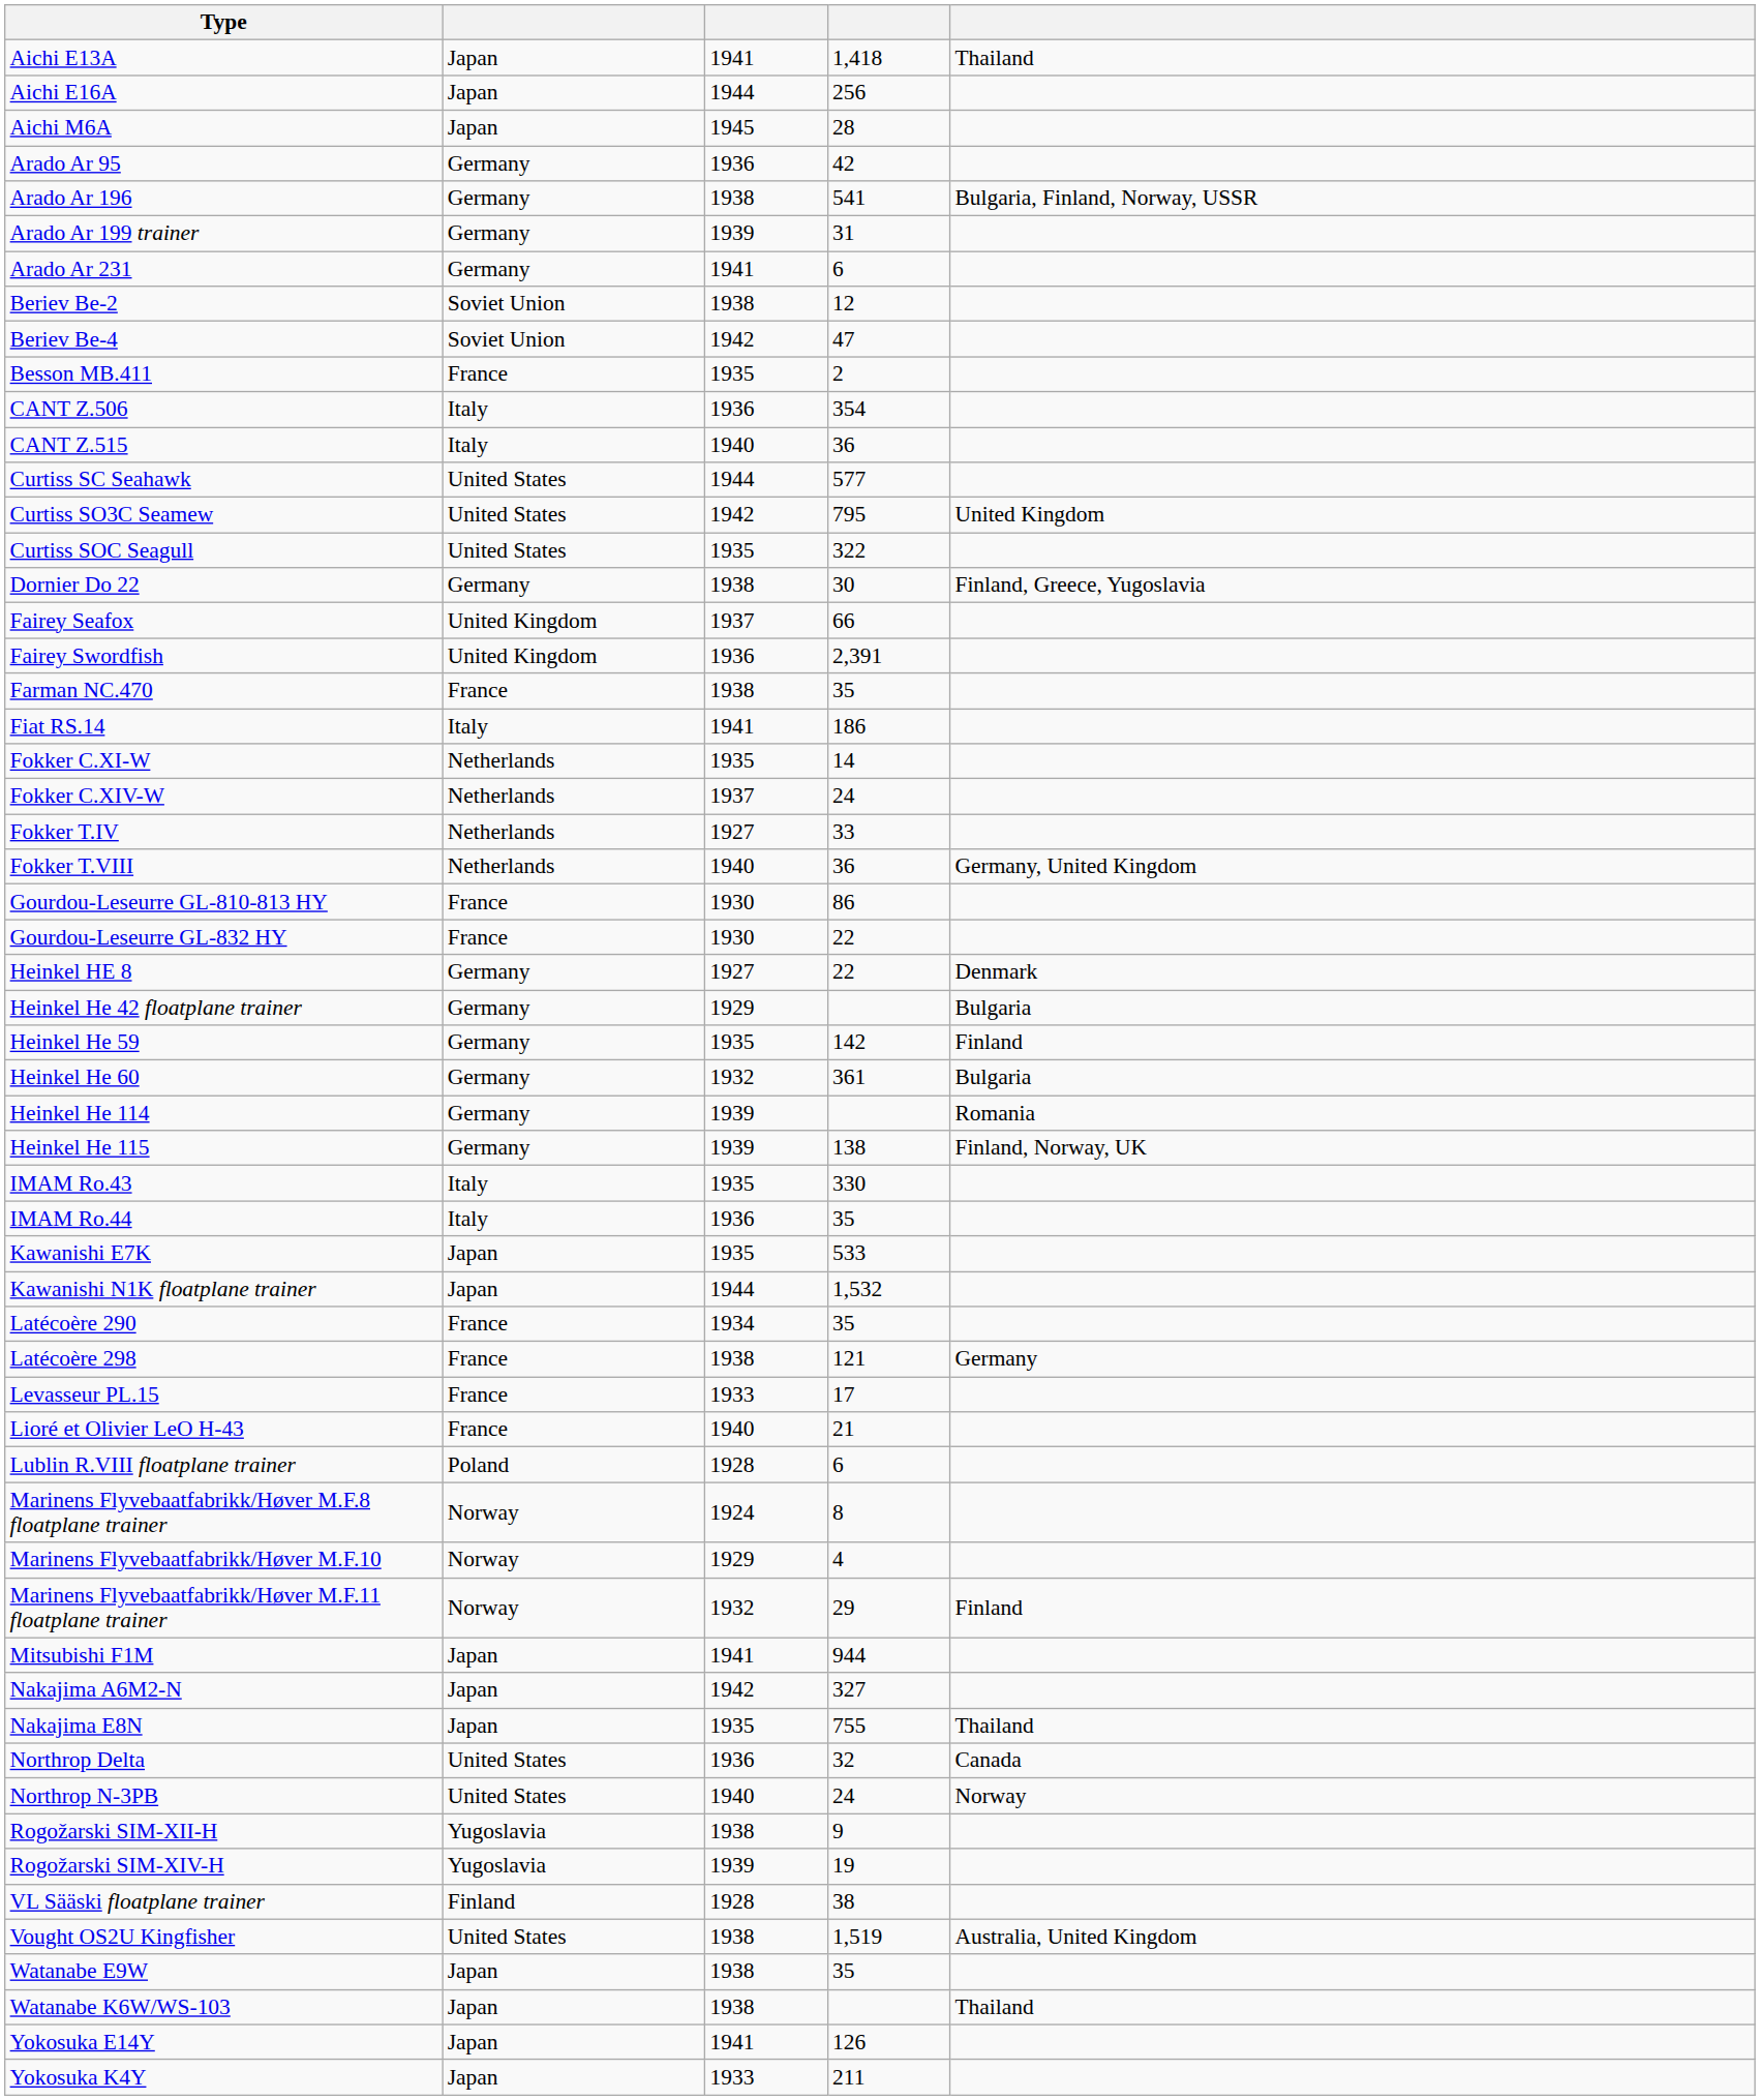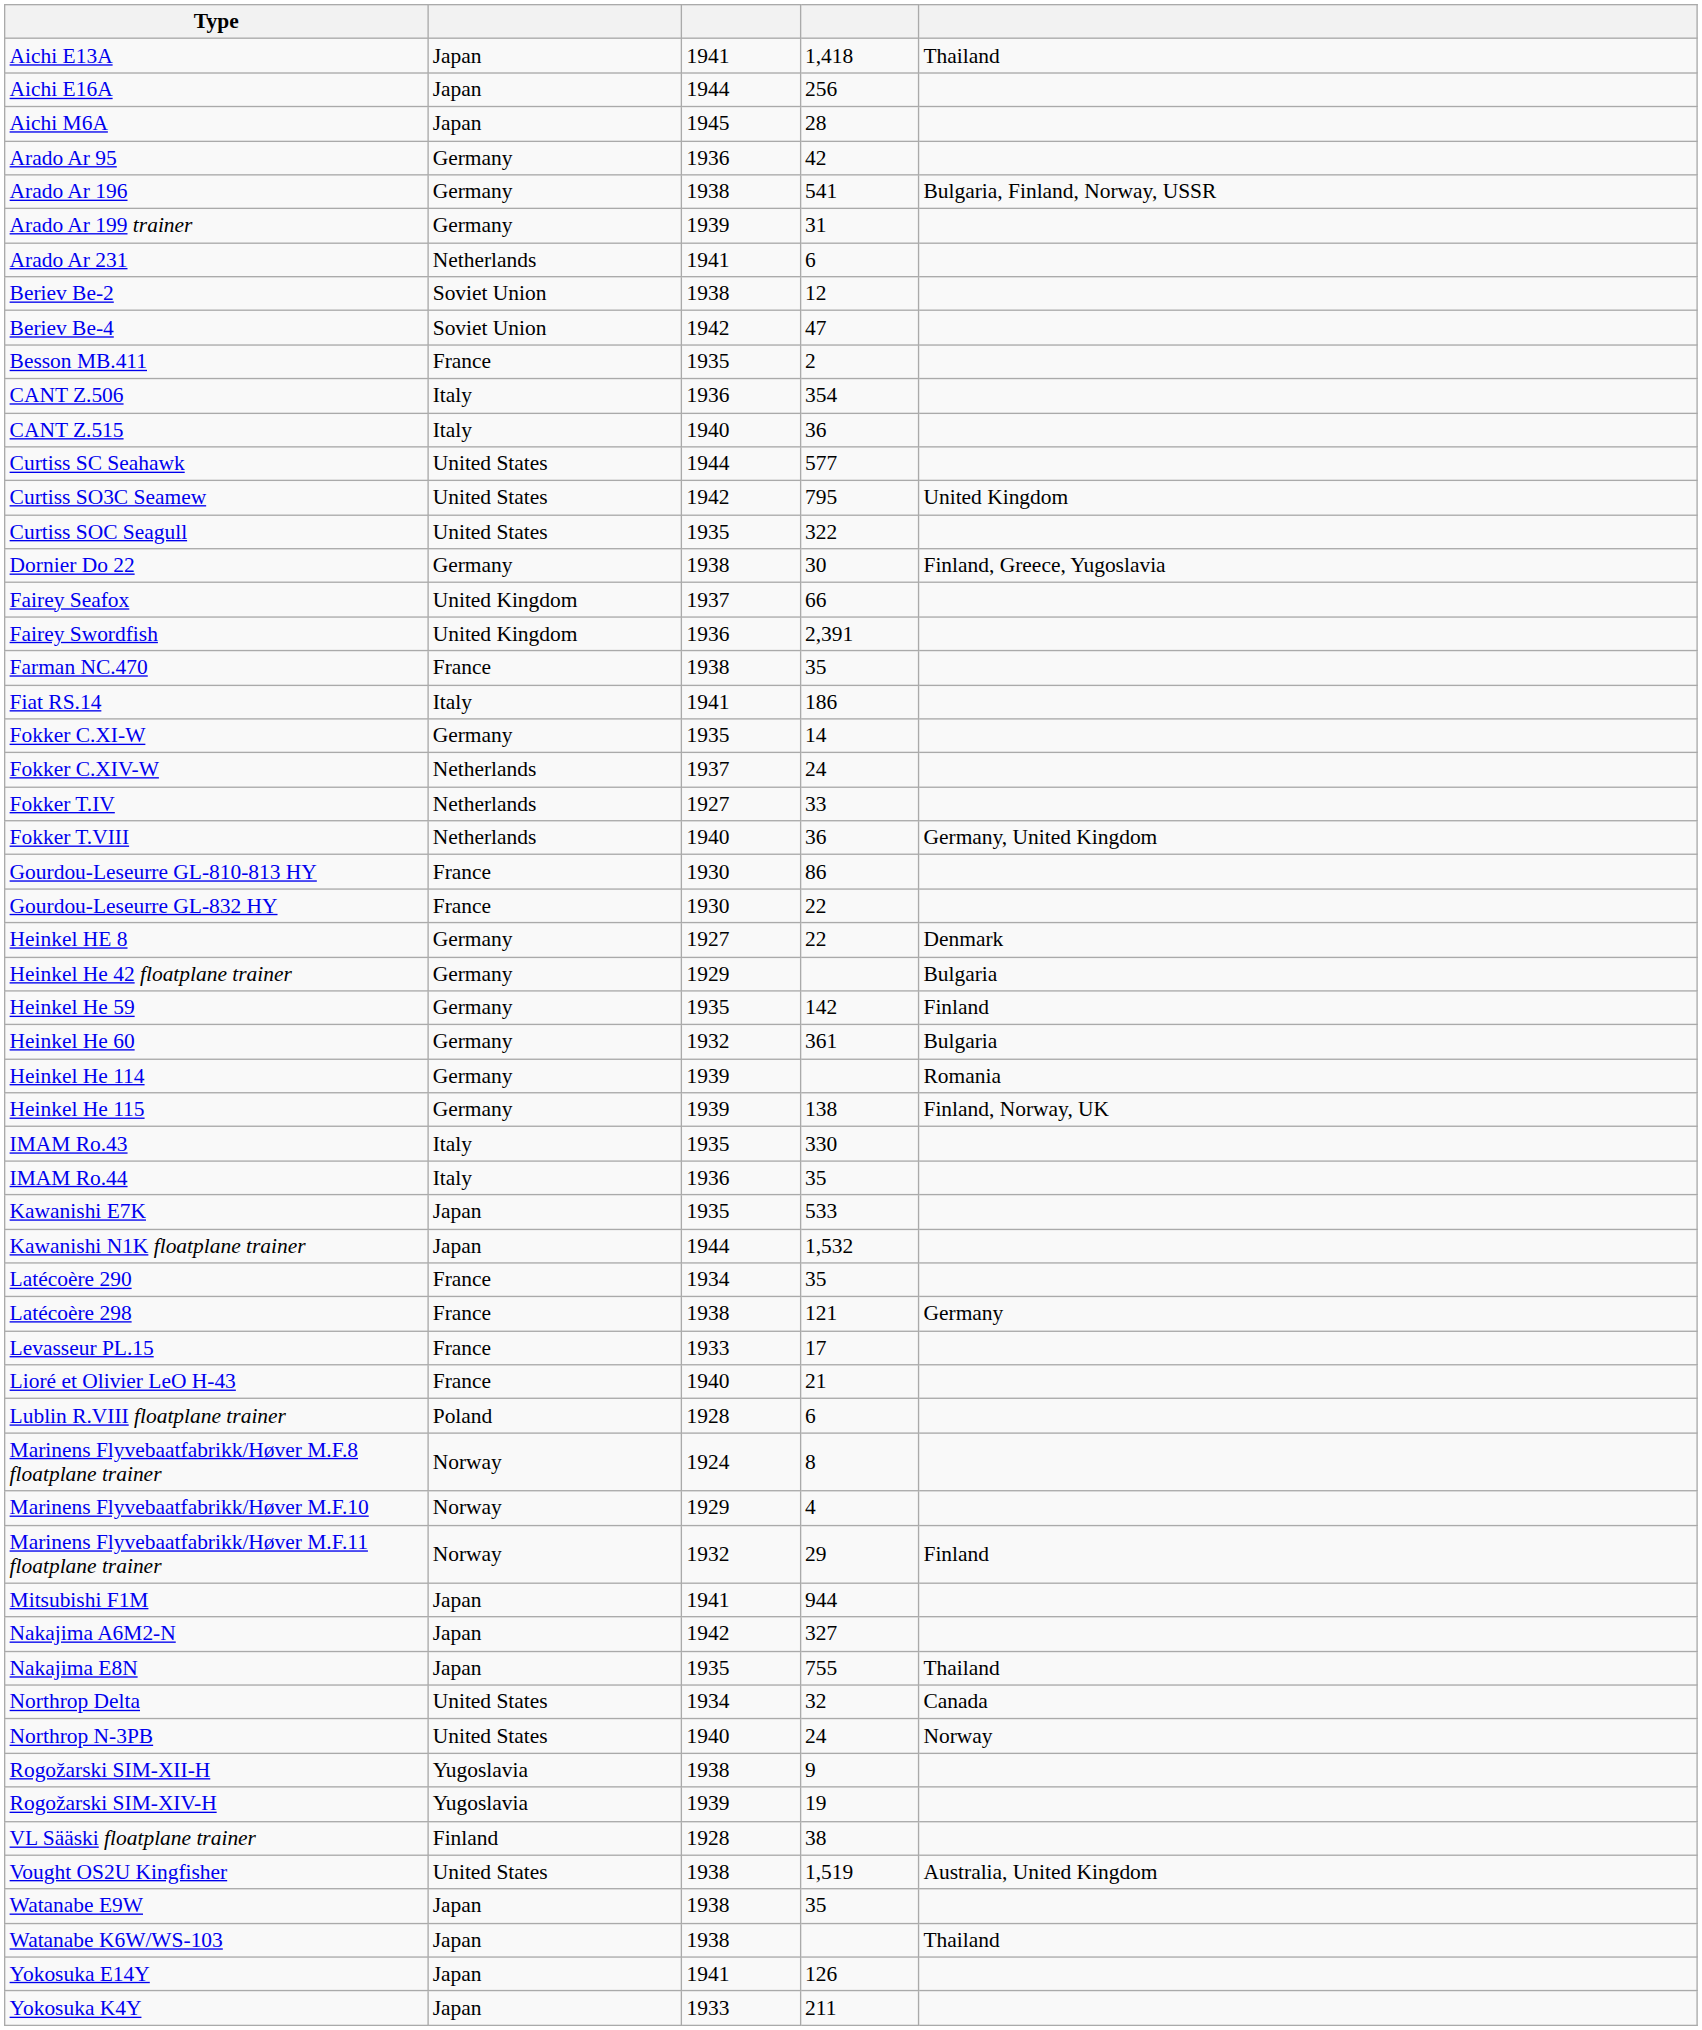Arado Ar 231 | column 2: Germany -> Netherlands
Fokker C.XI-W | column 2: Netherlands -> Germany
Northrop Delta | column 3: 1936 -> 1934
